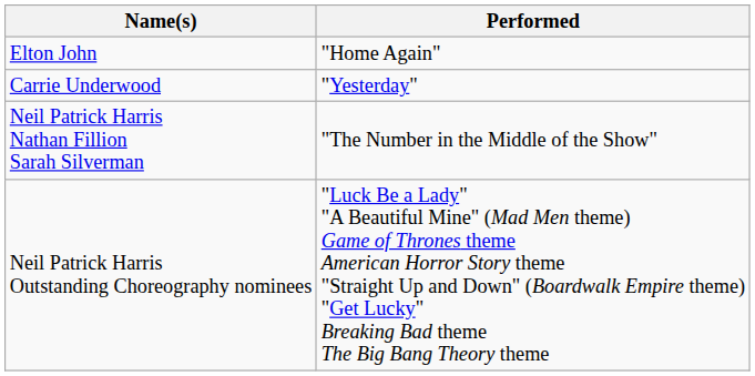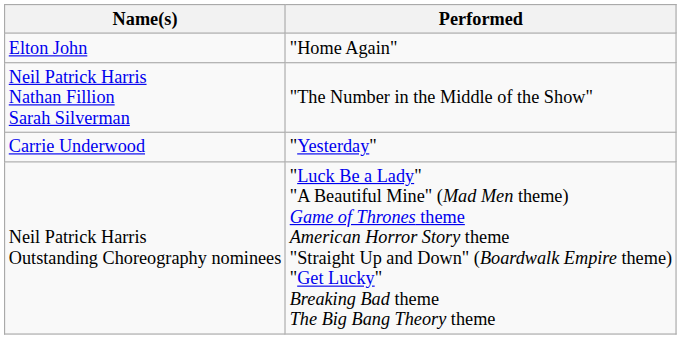rows swapped: Neil Patrick Harris Nathan Fillion Sarah Silverman <-> Carrie Underwood
